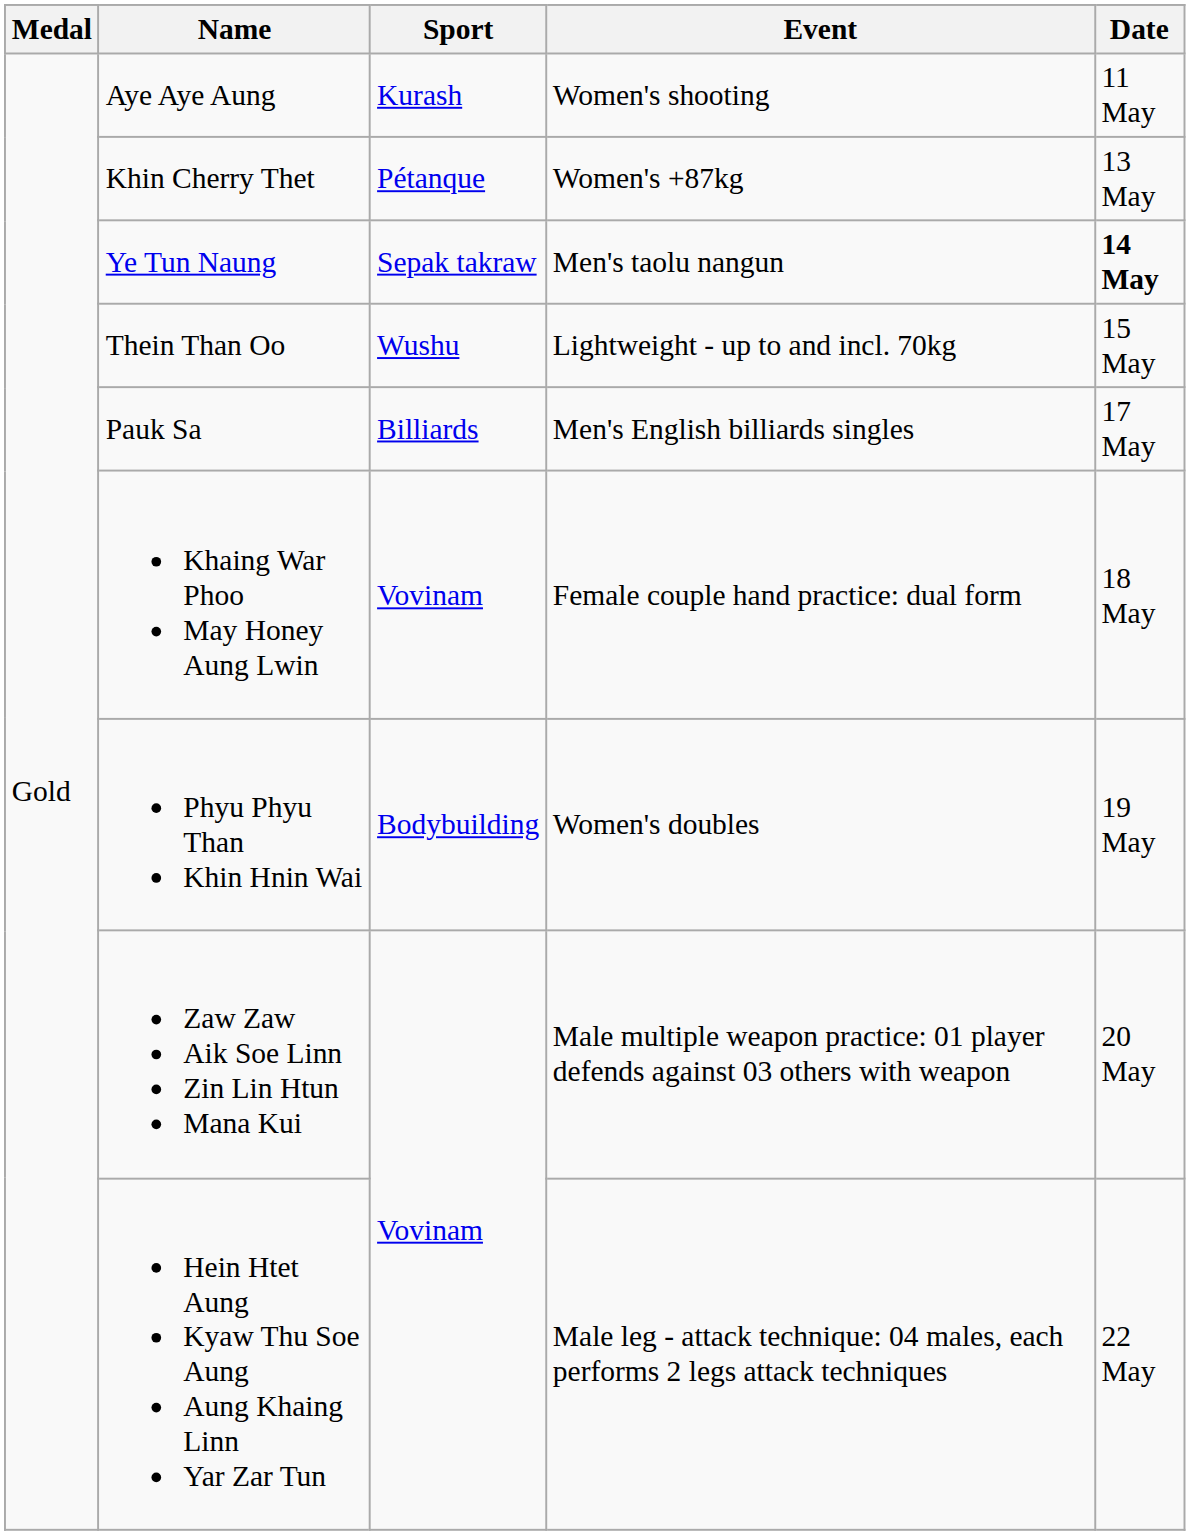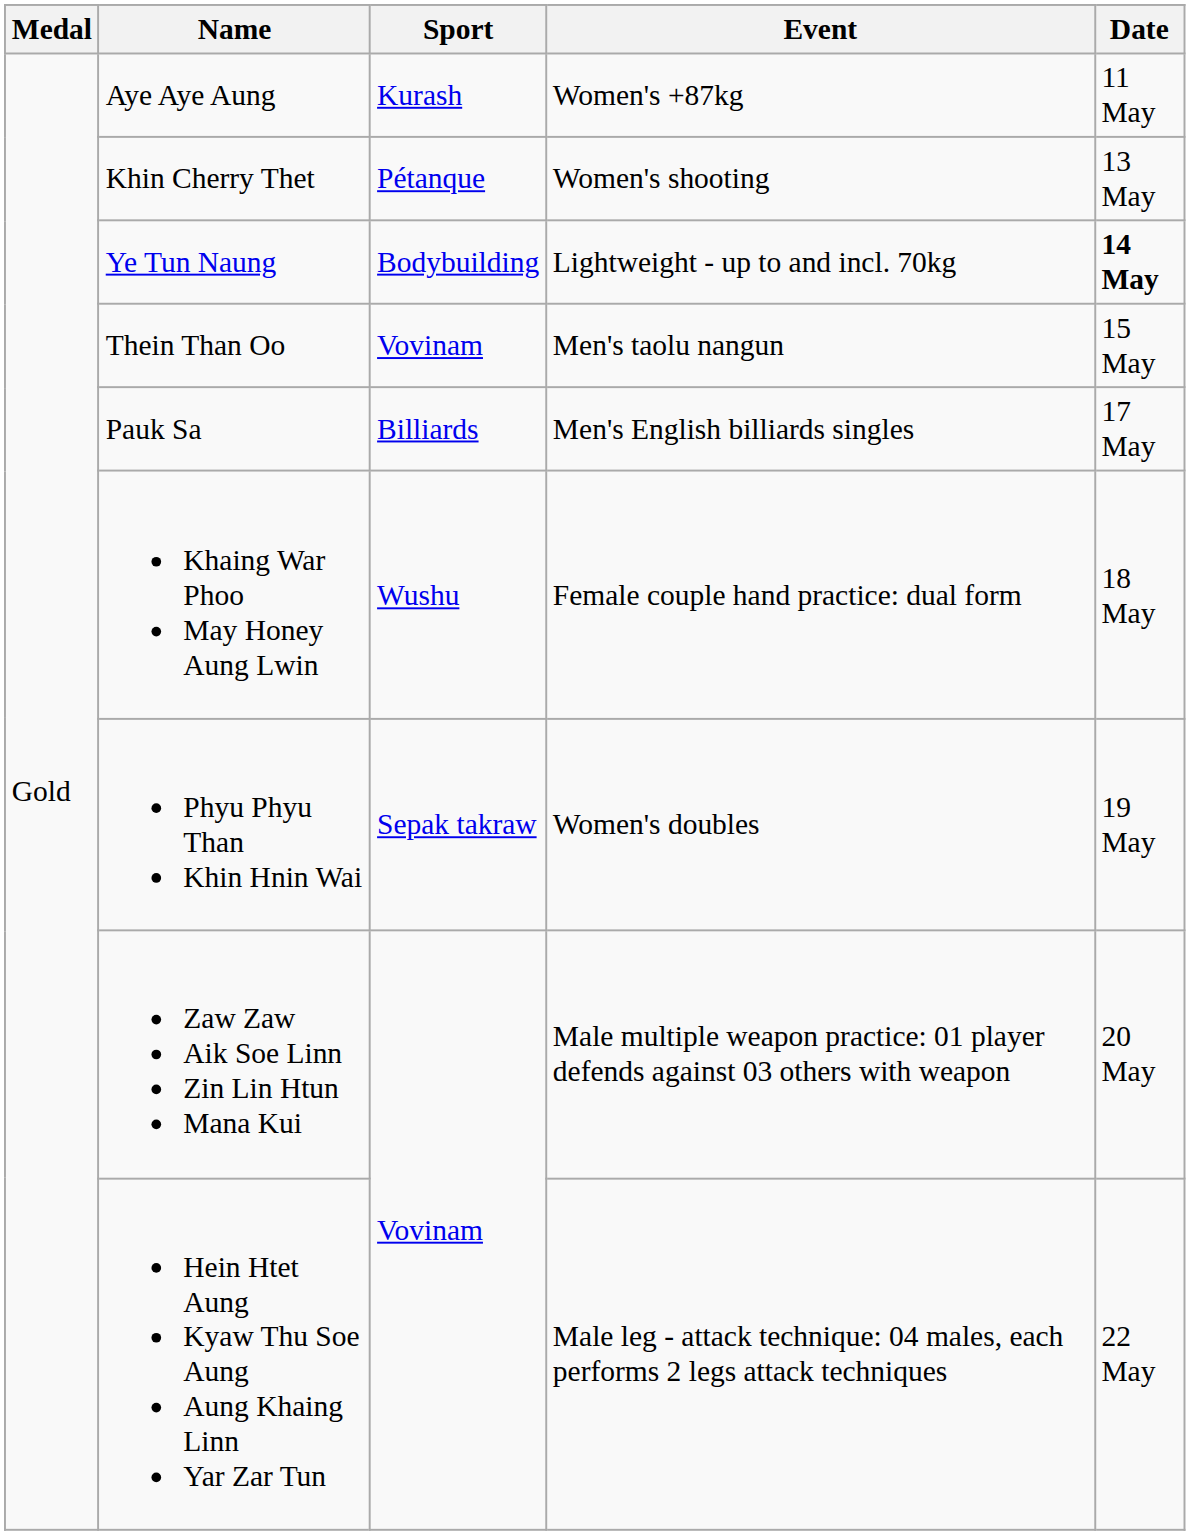Aye Aye Aung | Event: Women's shooting -> Women's +87kg
Khin Cherry Thet | Event: Women's +87kg -> Women's shooting
Ye Tun Naung | Sport: Sepak takraw -> Bodybuilding
Ye Tun Naung | Event: Men's taolu nangun -> Lightweight - up to and incl. 70kg
Thein Than Oo | Sport: Wushu -> Vovinam
Thein Than Oo | Event: Lightweight - up to and incl. 70kg -> Men's taolu nangun
Khaing War Phoo May Honey Aung Lwin | Sport: Vovinam -> Wushu
Phyu Phyu Than Khin Hnin Wai | Sport: Bodybuilding -> Sepak takraw
